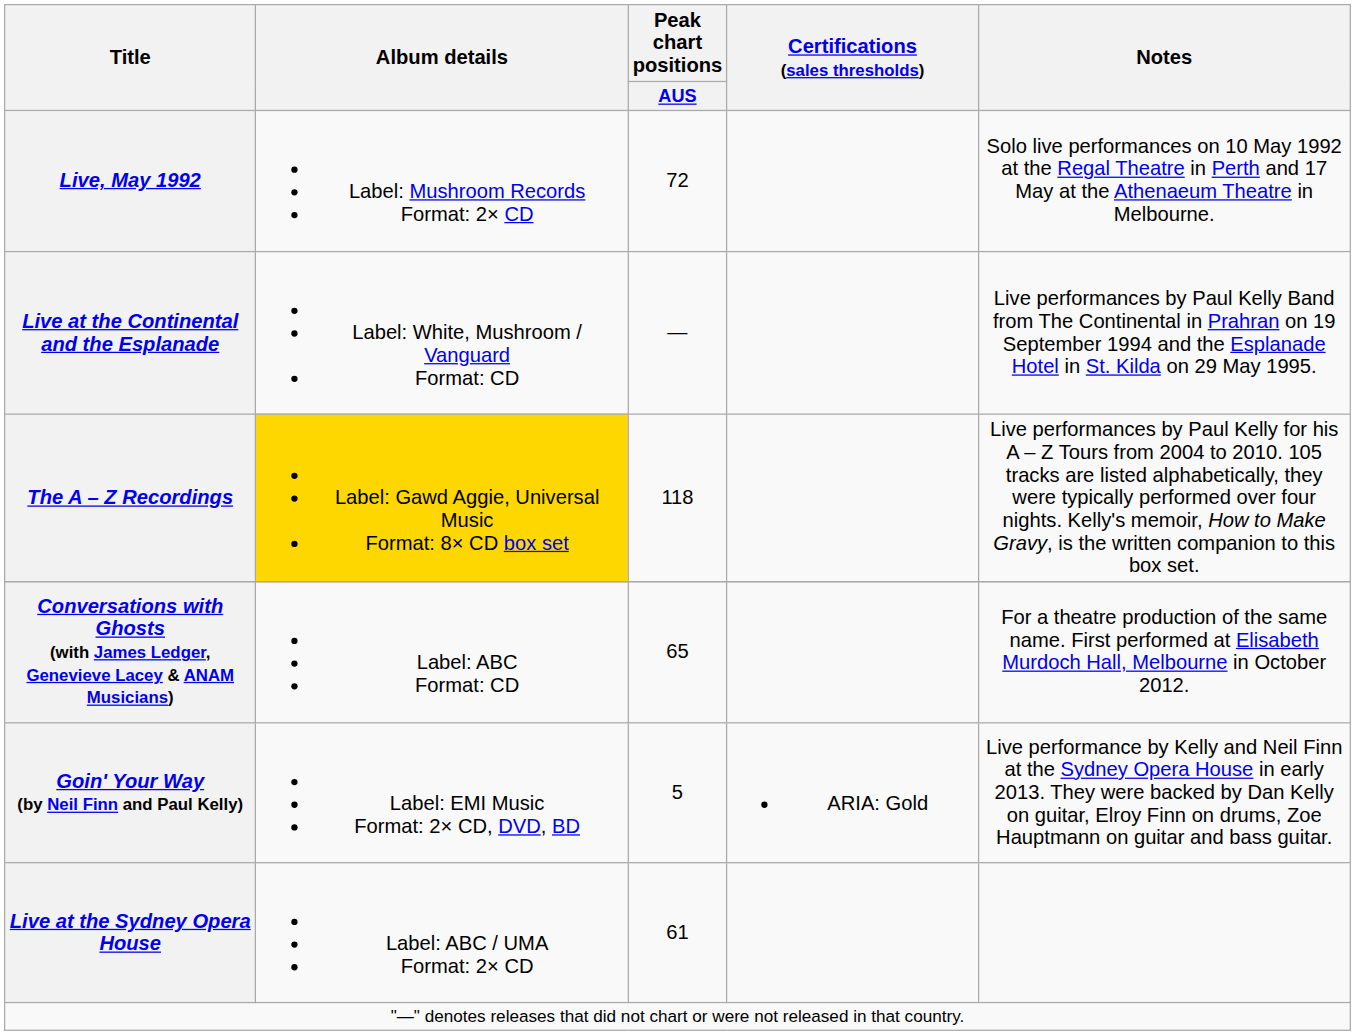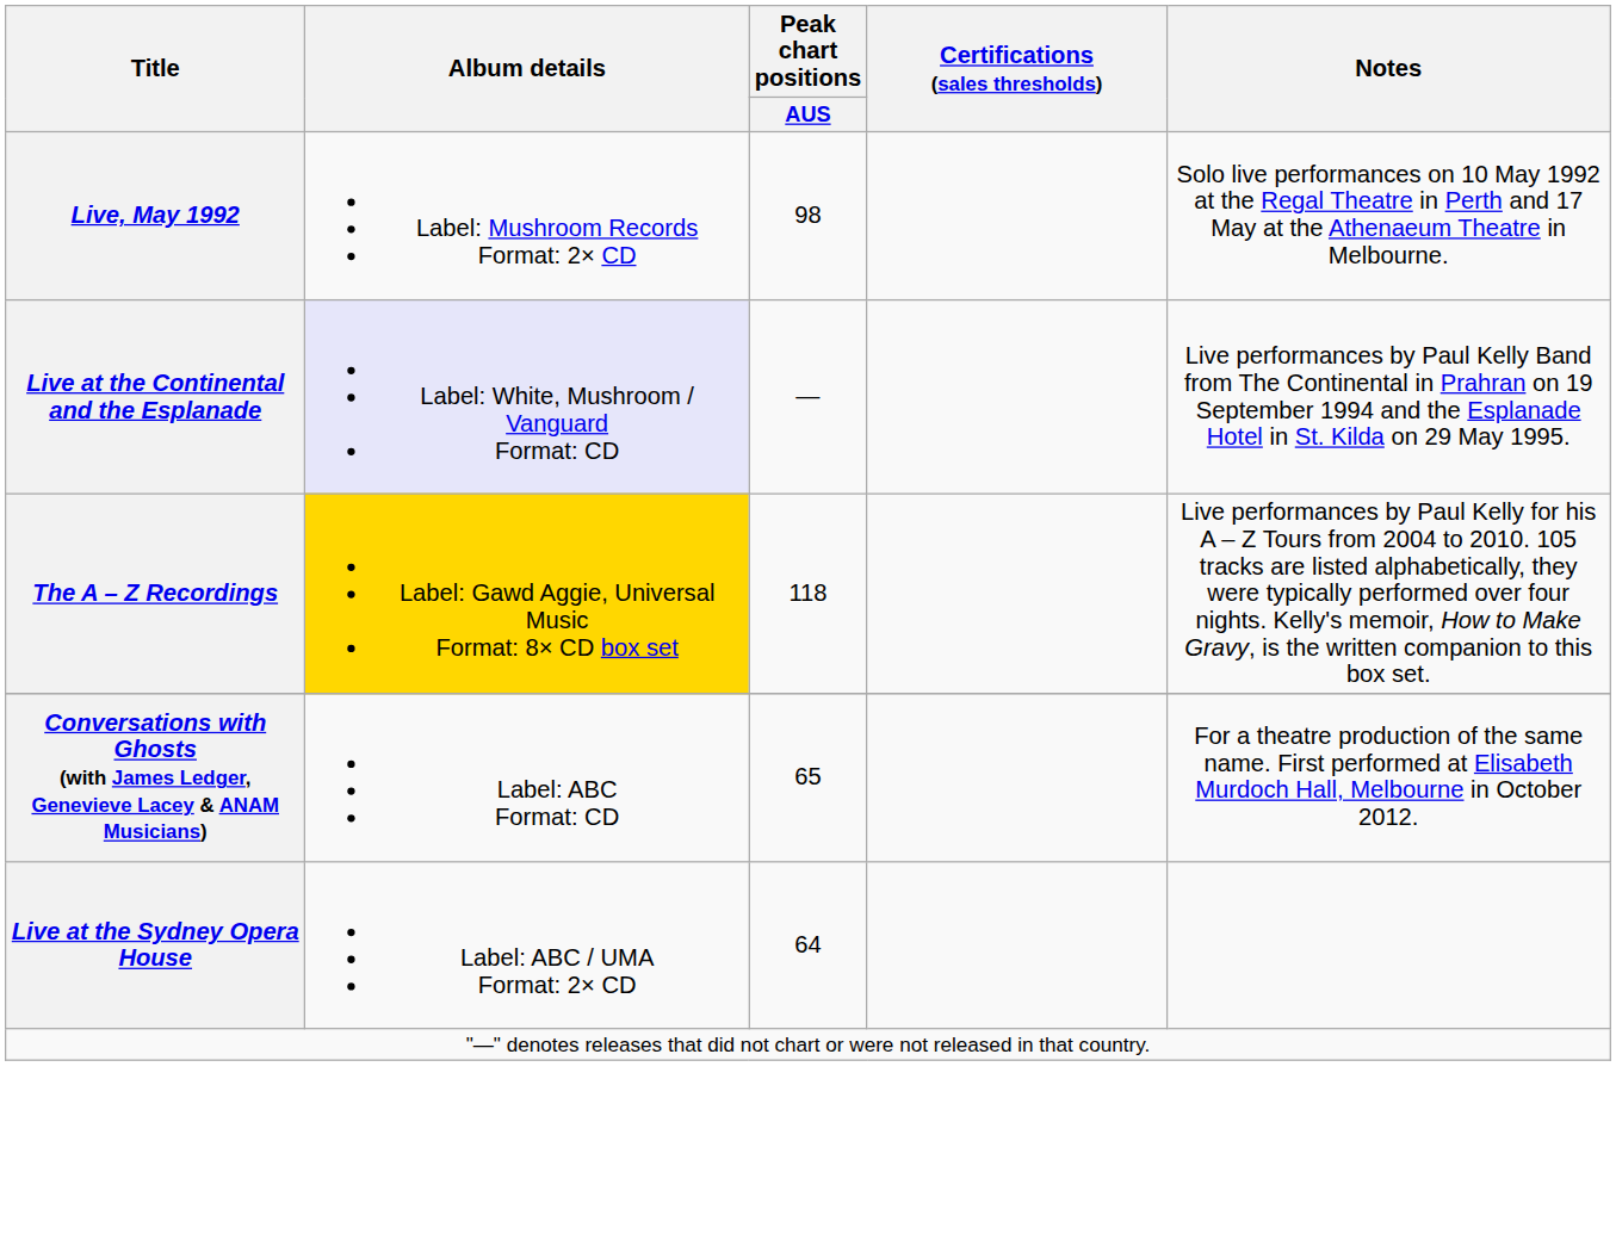Live, May 1992 | Peak chart positions / AUS: 72 -> 98
Live at the Continental and the Esplanade | Album details: no background -> lavender background
- row: Goin' Your Way (by Neil Finn and Paul Kelly) | Label: EMI Music Format: 2× CD, DVD, BD | 5 | ARIA: Gold | Live performance by Kelly and Neil Finn at the Sydney Opera House in early 2013. They were backed by Dan Kelly on guitar, Elroy Finn on drums, Zoe Hauptmann on guitar and bass guitar.
Live at the Sydney Opera House | Peak chart positions / AUS: 61 -> 64
